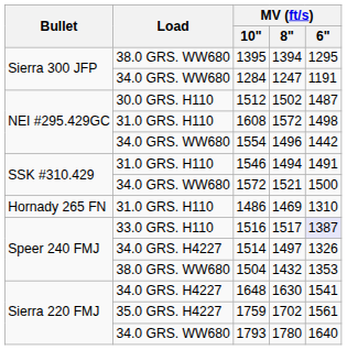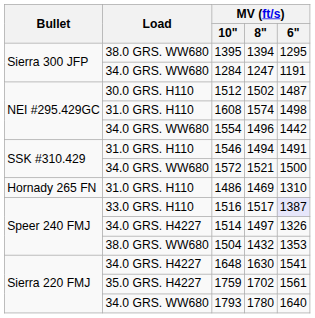1608 | MV (ft/s) / 8": 1572 -> 1574
